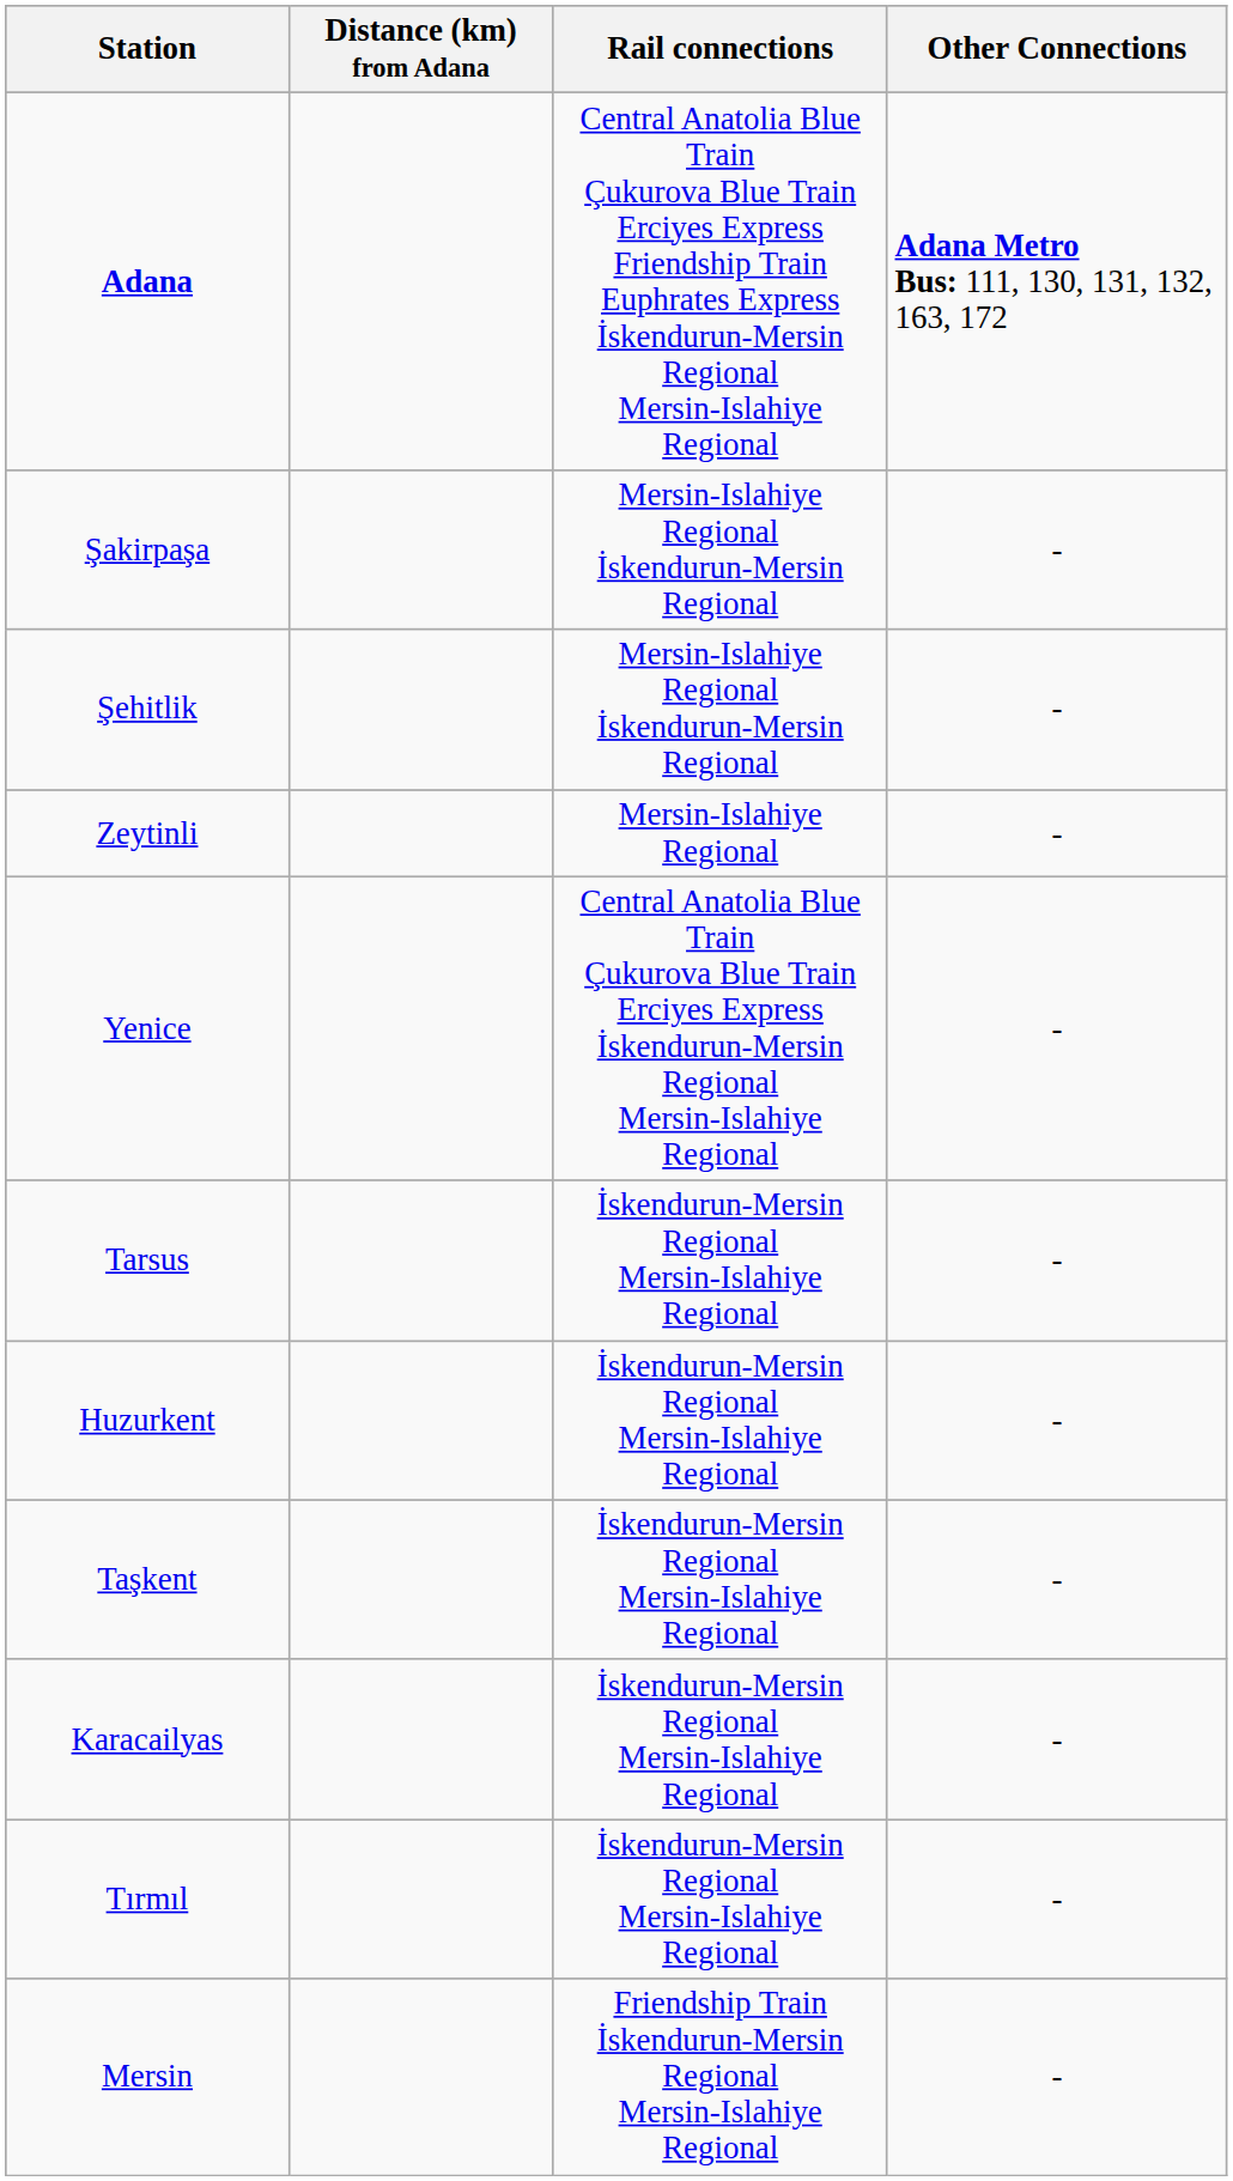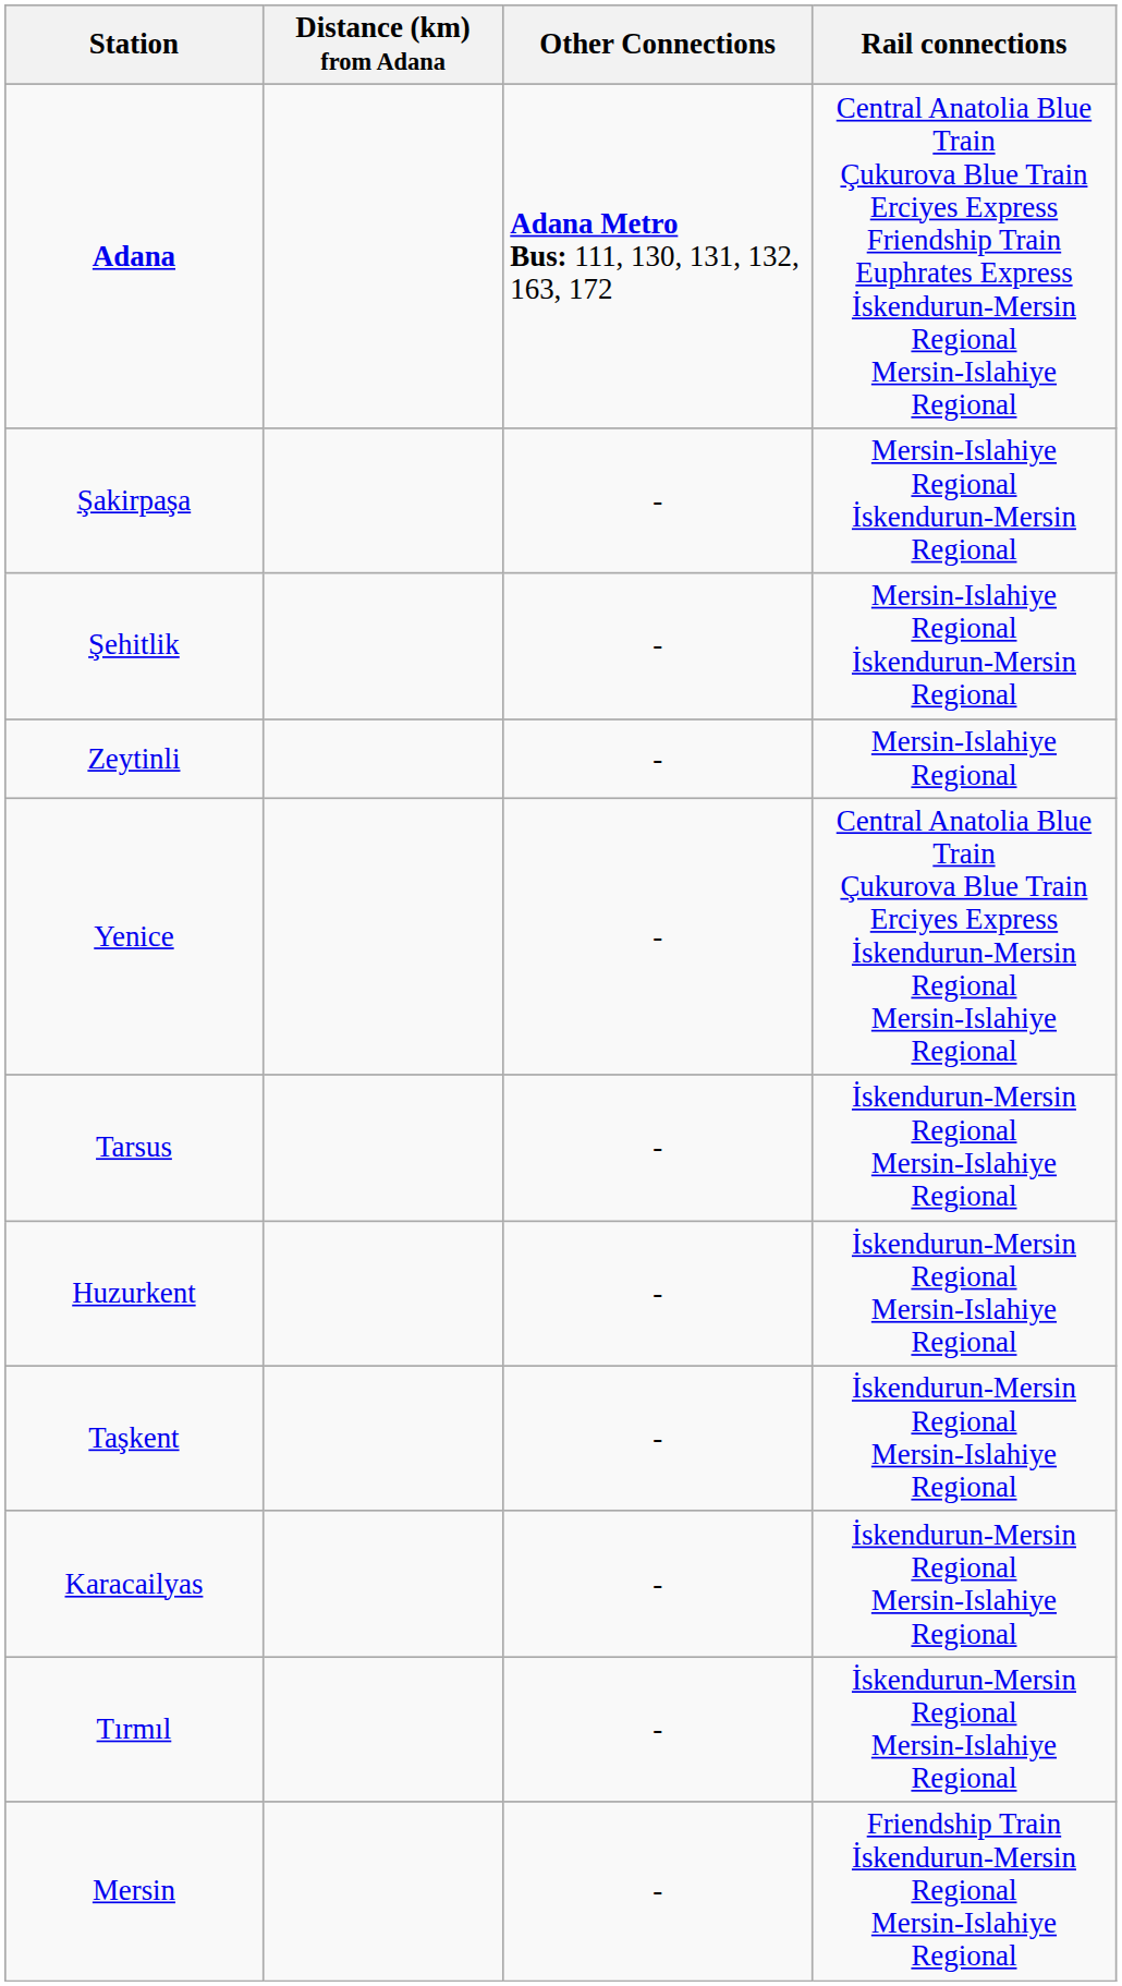columns swapped: Rail connections <-> Other Connections
